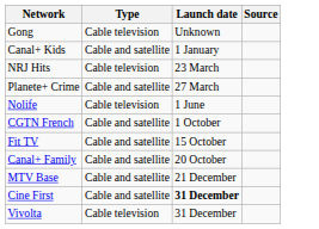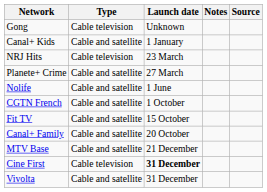+ column: Notes
Nolife | Type: Cable television -> Cable and satellite
Cine First | Type: Cable and satellite -> Cable television
Vivolta | Type: Cable television -> Cable and satellite
